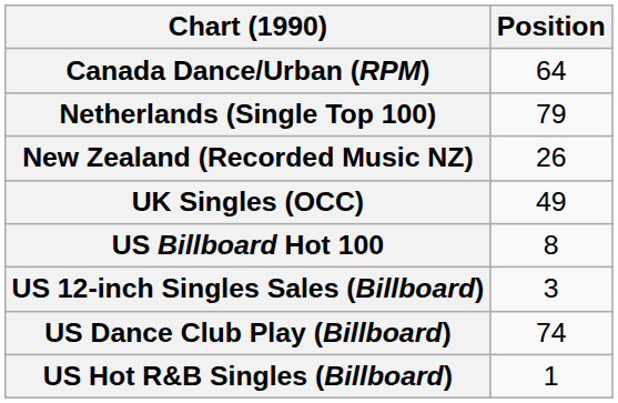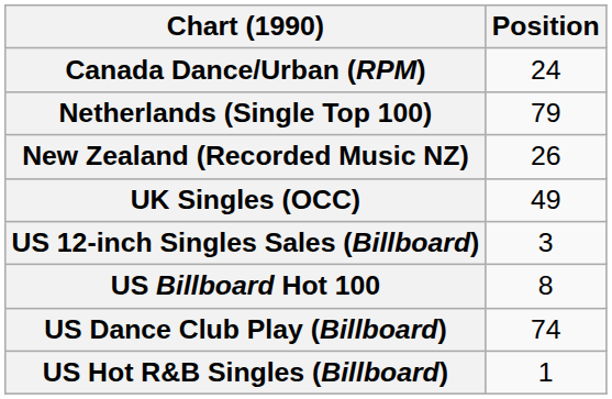Canada Dance/Urban (RPM) | Position: 64 -> 24
rows swapped: US Billboard Hot 100 <-> US 12-inch Singles Sales (Billboard)
